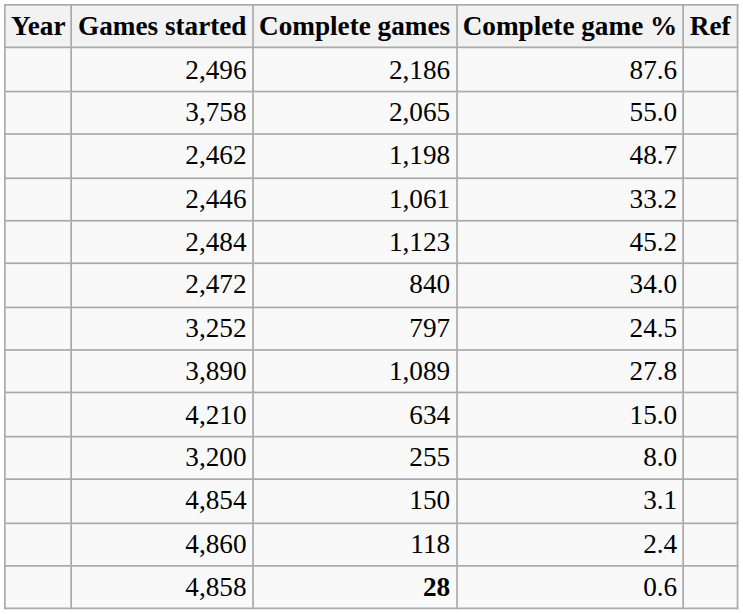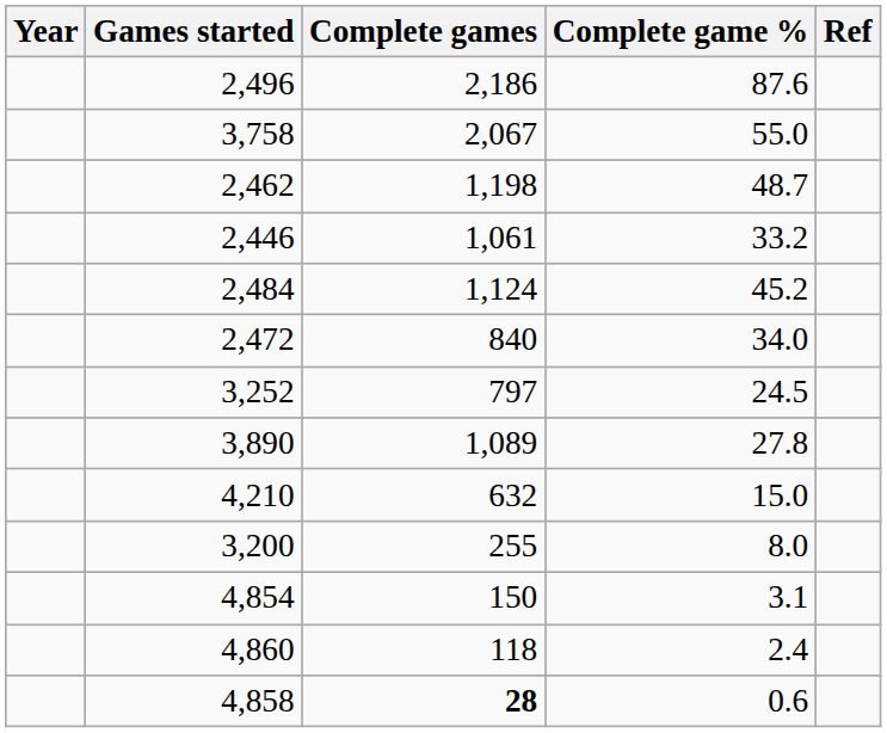3,758 | Complete games: 2,065 -> 2,067
2,484 | Complete games: 1,123 -> 1,124
4,210 | Complete games: 634 -> 632
